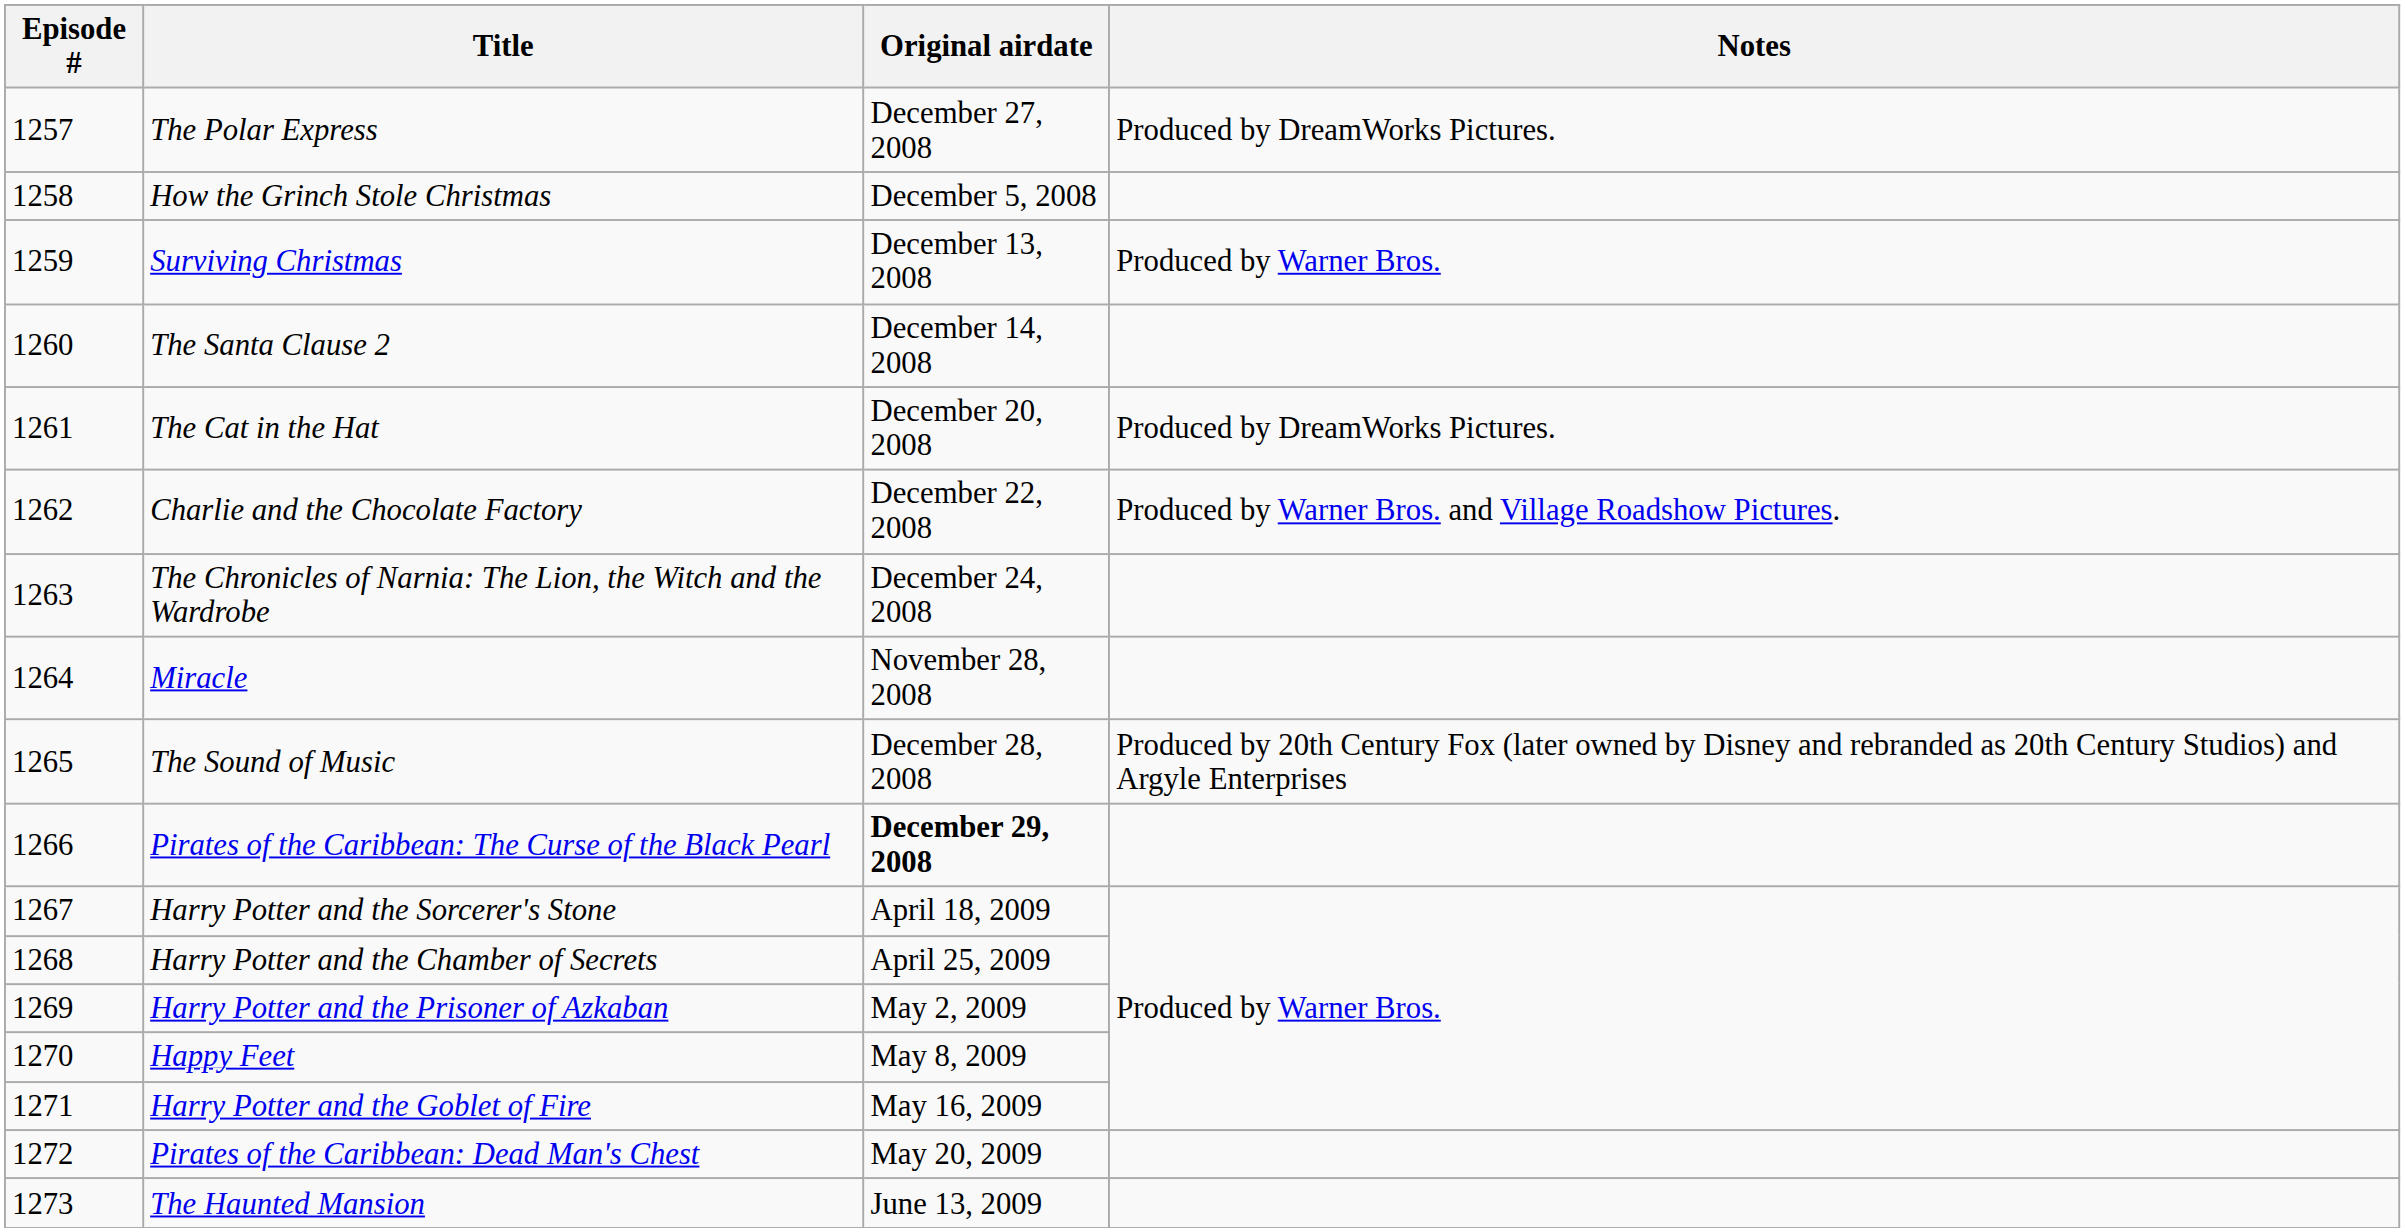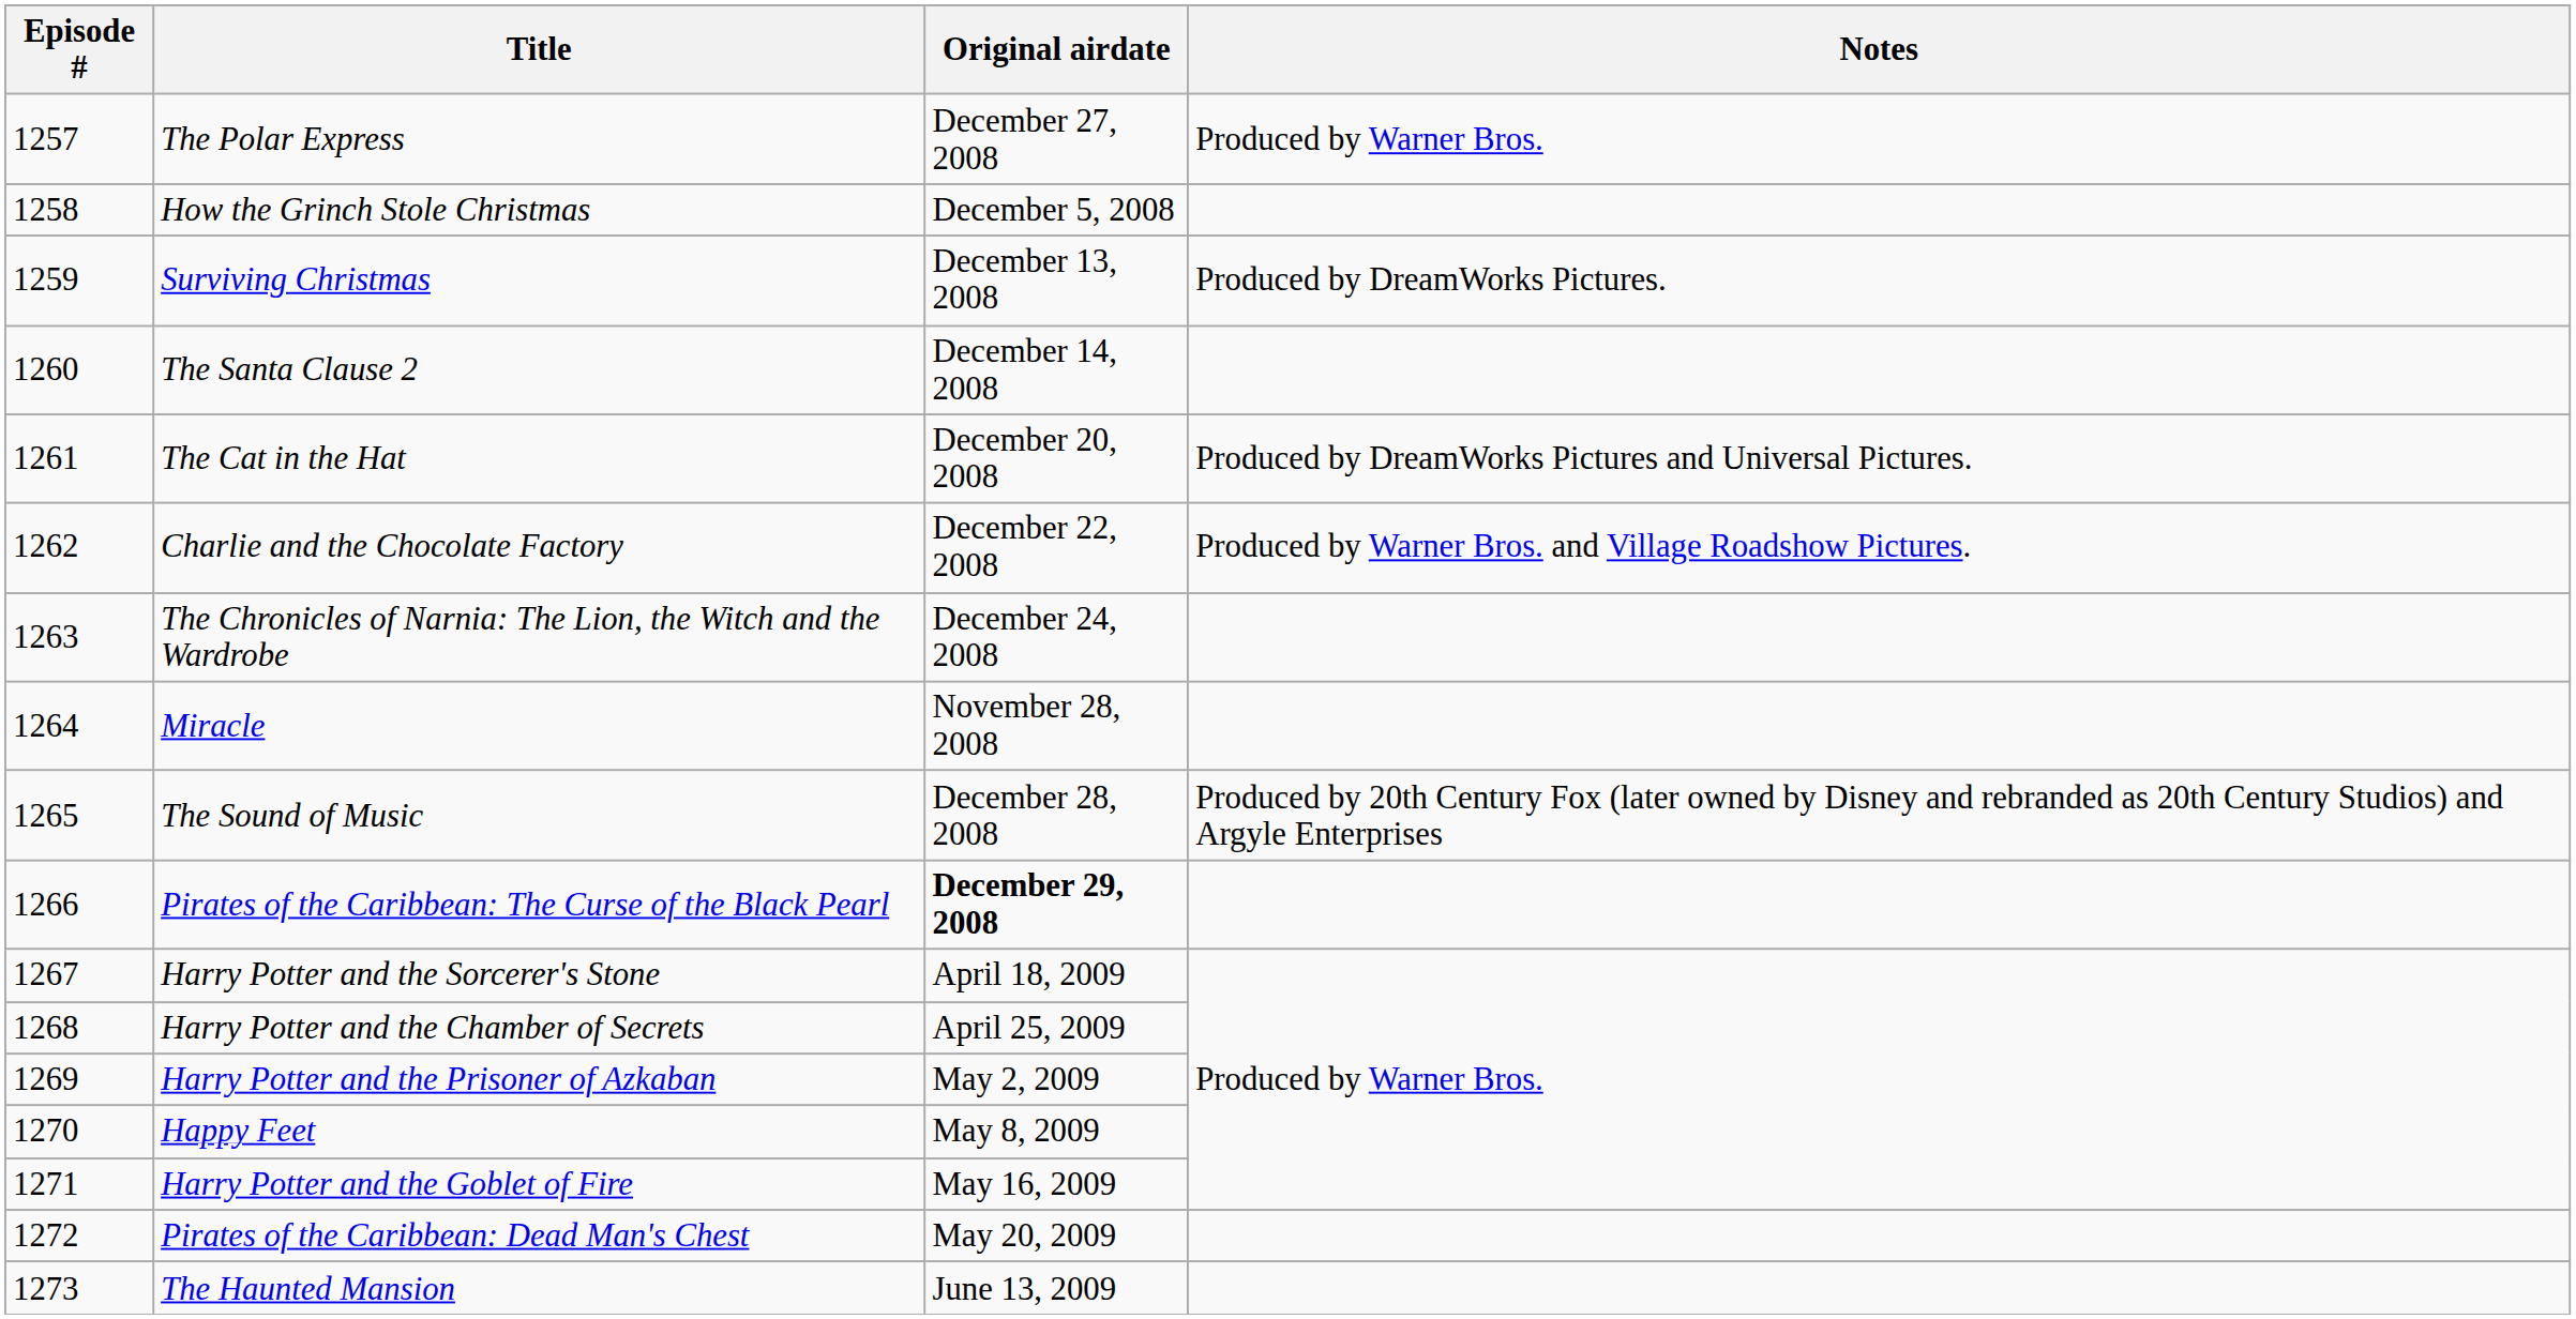The Polar Express | Notes: Produced by DreamWorks Pictures. -> Produced by Warner Bros.
Surviving Christmas | Notes: Produced by Warner Bros. -> Produced by DreamWorks Pictures.
The Cat in the Hat | Notes: Produced by DreamWorks Pictures. -> Produced by DreamWorks Pictures and Universal Pictures.
